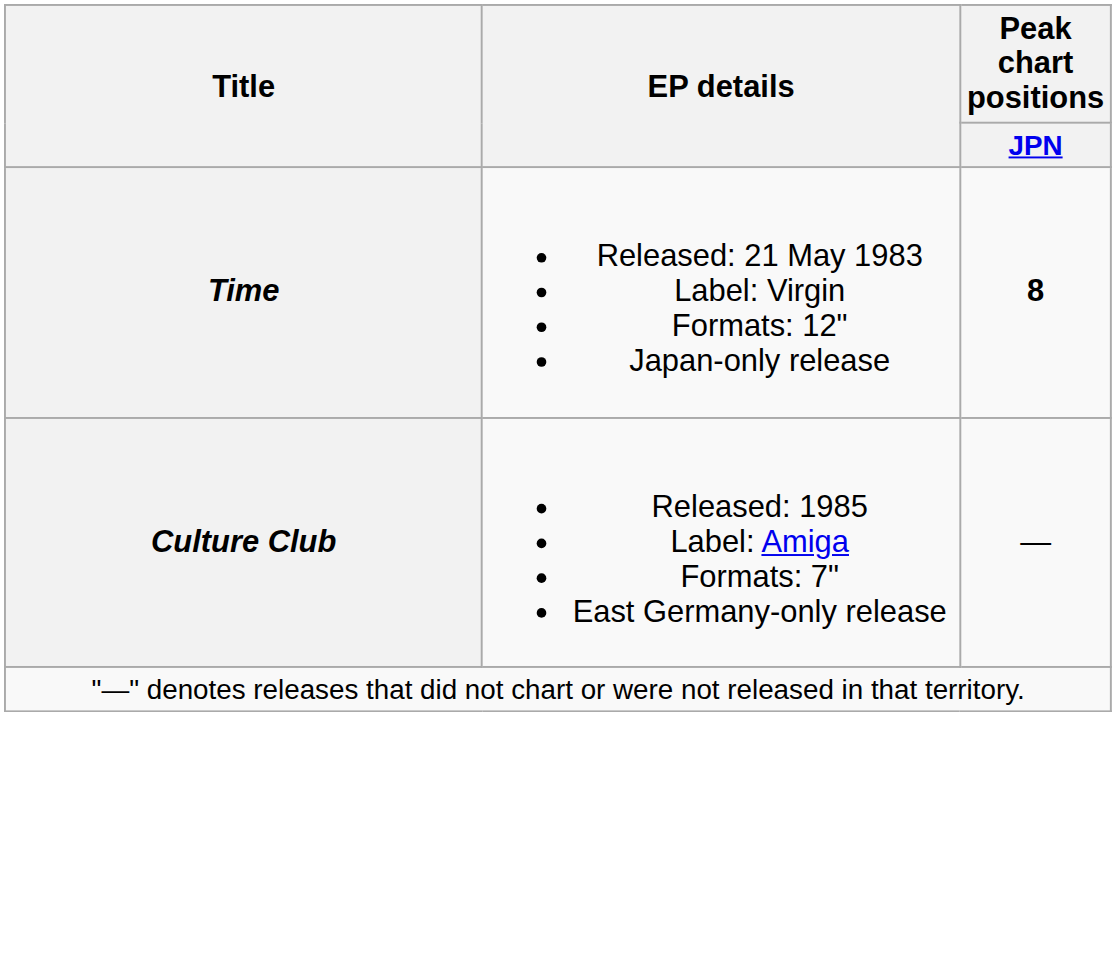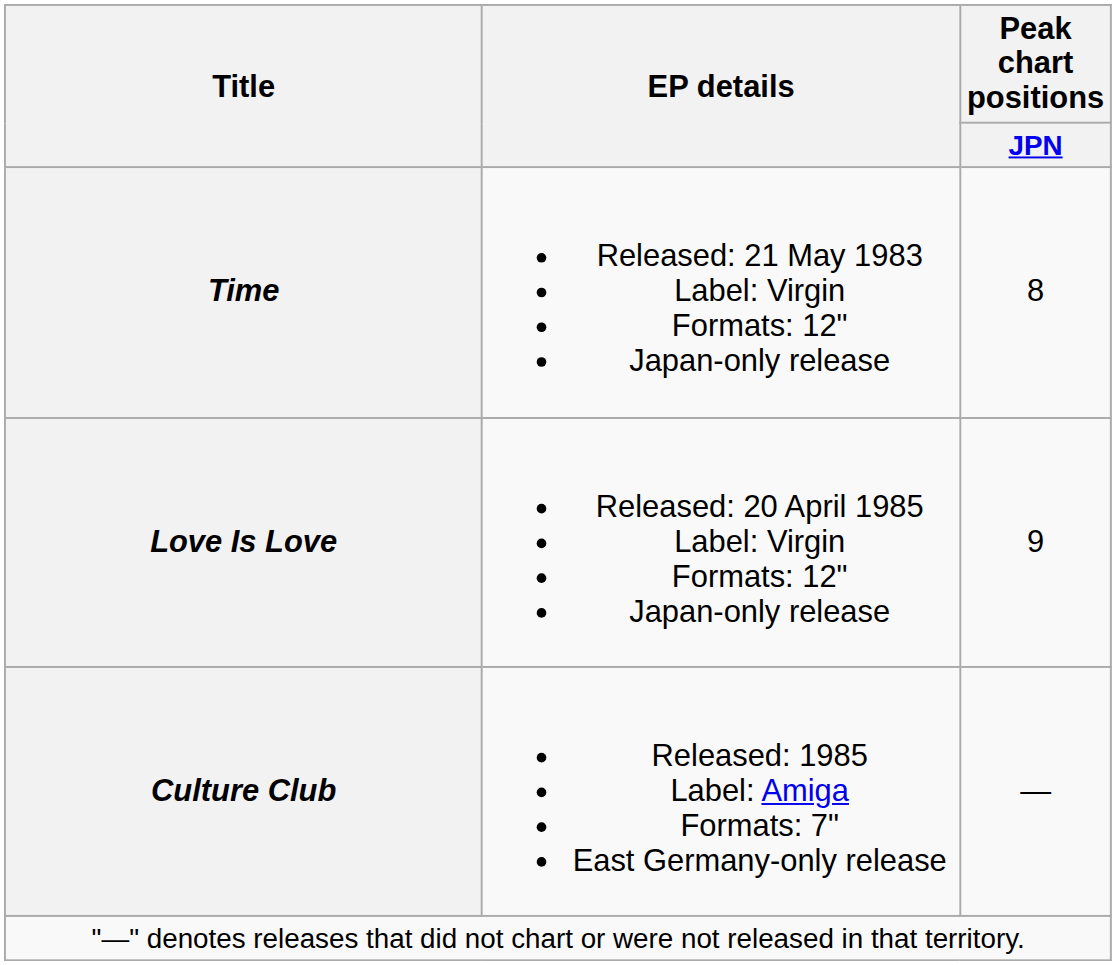Time | Peak chart positions / JPN: bold -> normal
+ row: Love Is Love | Released: 20 April 1985 Label: Virgin Formats: 12" Japan-only release | 9
